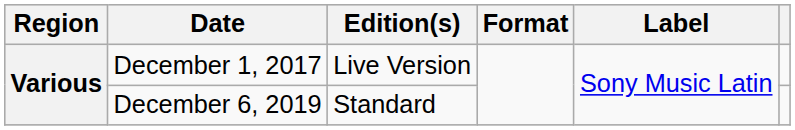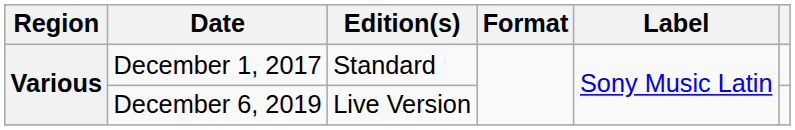December 1, 2017 | Edition(s): Live Version -> Standard
December 6, 2019 | Edition(s): Standard -> Live Version
